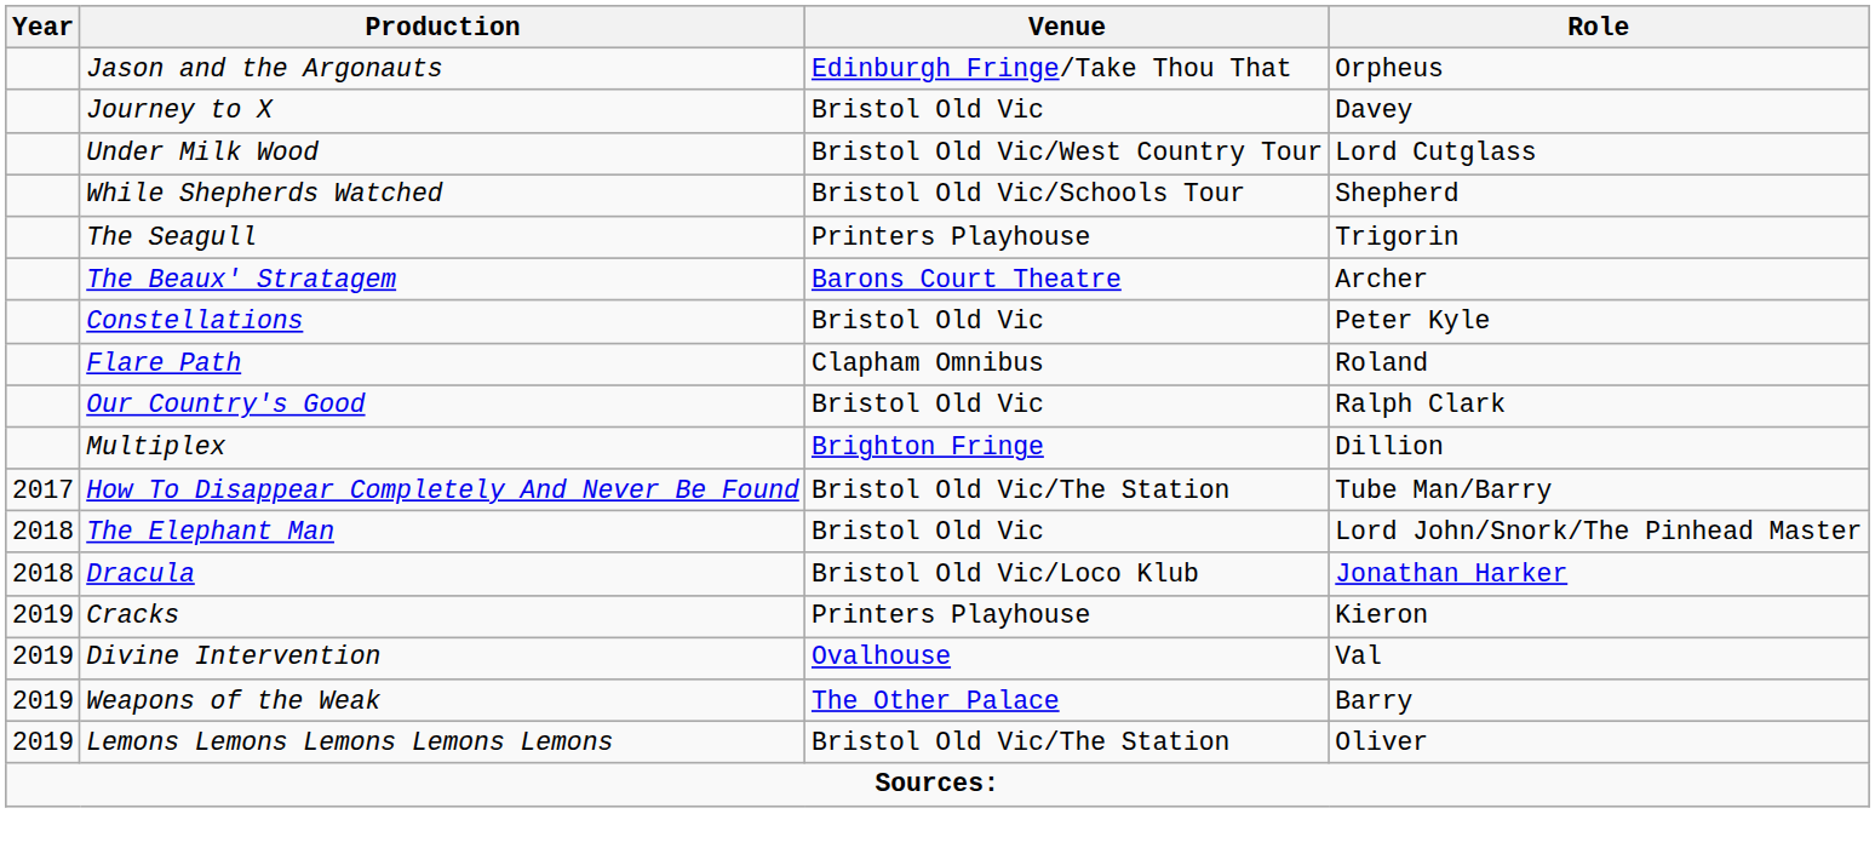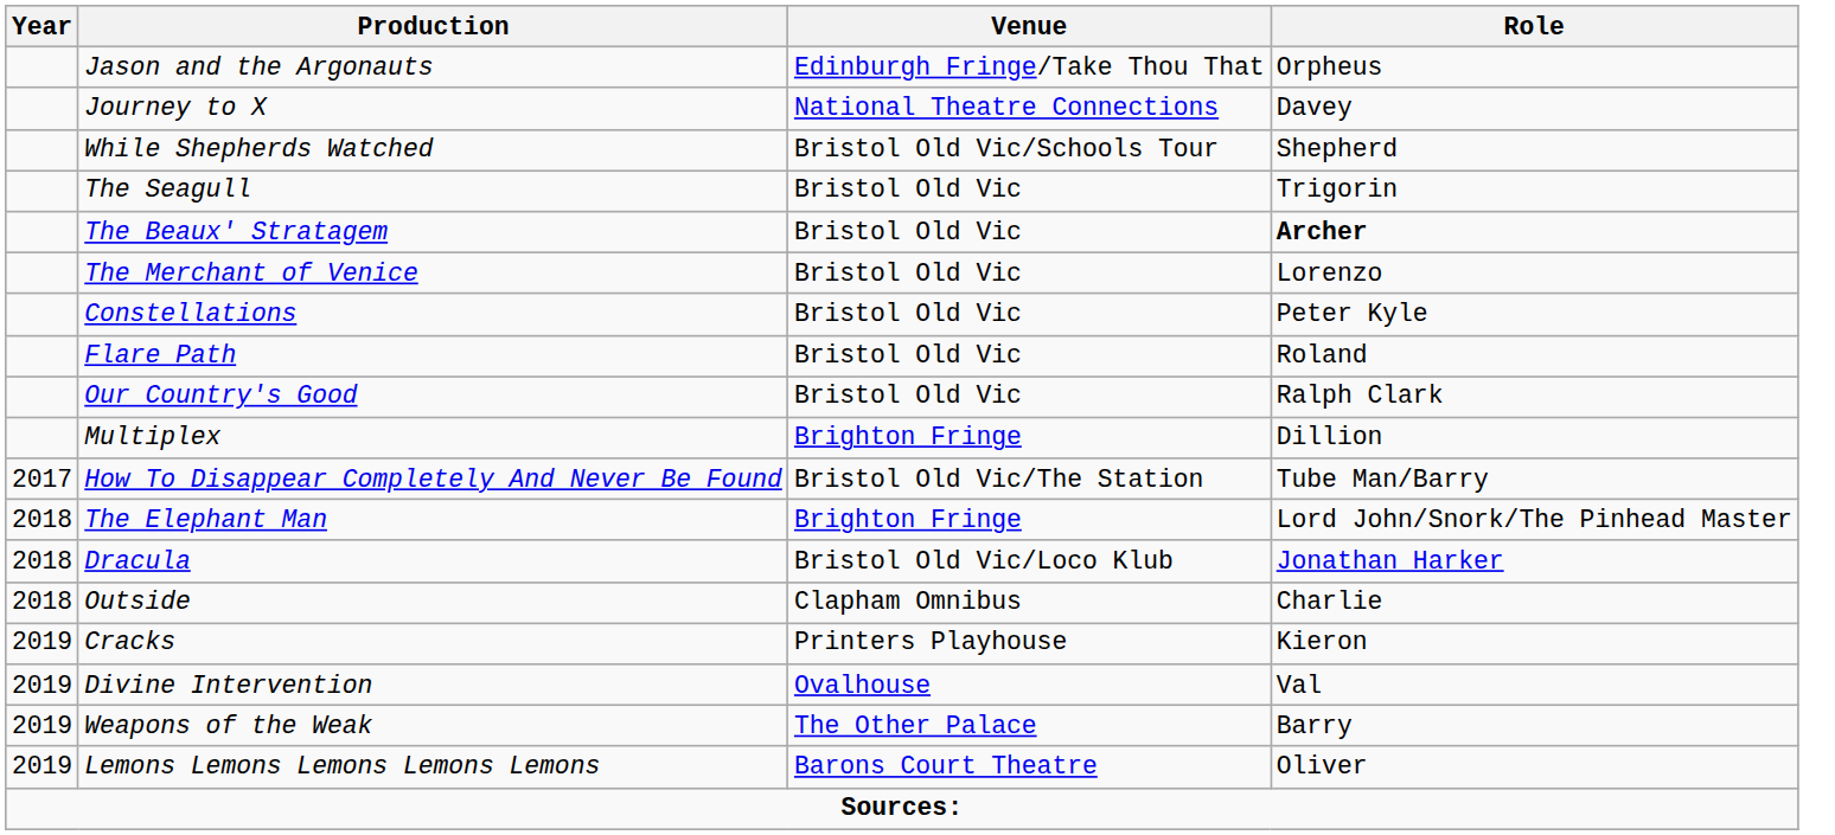Journey to X | Venue: Bristol Old Vic -> National Theatre Connections
- row: Under Milk Wood | Bristol Old Vic/West Country Tour | Lord Cutglass
The Seagull | Venue: Printers Playhouse -> Bristol Old Vic
The Beaux' Stratagem | Venue: Barons Court Theatre -> Bristol Old Vic
The Beaux' Stratagem | Role: normal -> bold
+ row: The Merchant of Venice | Bristol Old Vic | Lorenzo
Flare Path | Venue: Clapham Omnibus -> Bristol Old Vic
The Elephant Man | Venue: Bristol Old Vic -> Brighton Fringe
+ row: 2018 | Outside | Clapham Omnibus | Charlie
Lemons Lemons Lemons Lemons Lemons | Venue: Bristol Old Vic/The Station -> Barons Court Theatre
